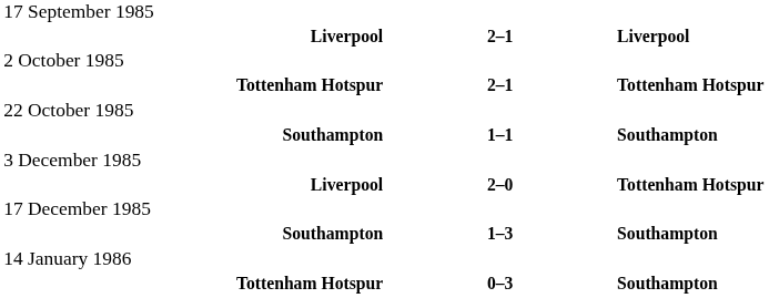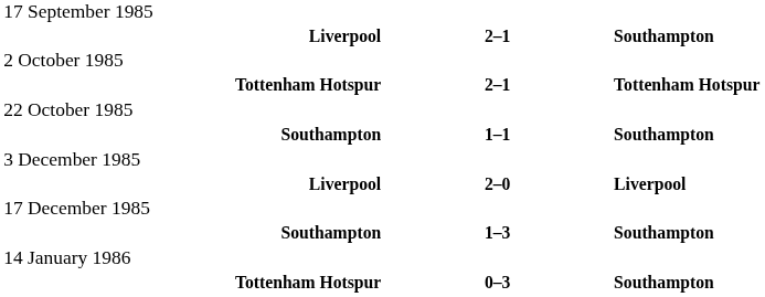Liverpool / 2–1 | column 3: Liverpool -> Southampton
Liverpool / 2–0 | column 3: Tottenham Hotspur -> Liverpool
